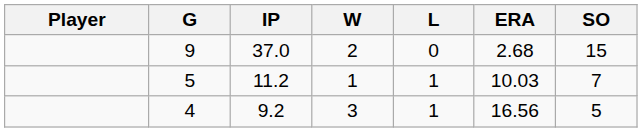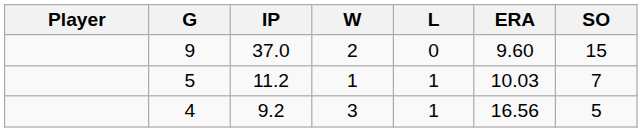9 | ERA: 2.68 -> 9.60
